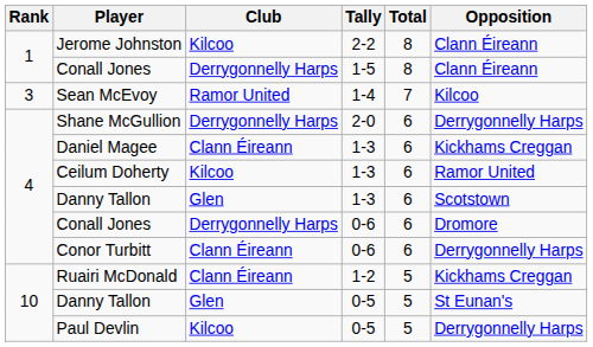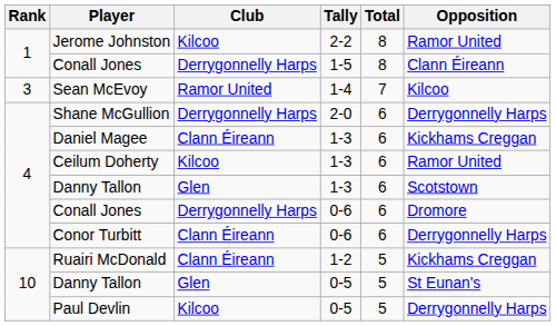Jerome Johnston | Opposition: Clann Éireann -> Ramor United
